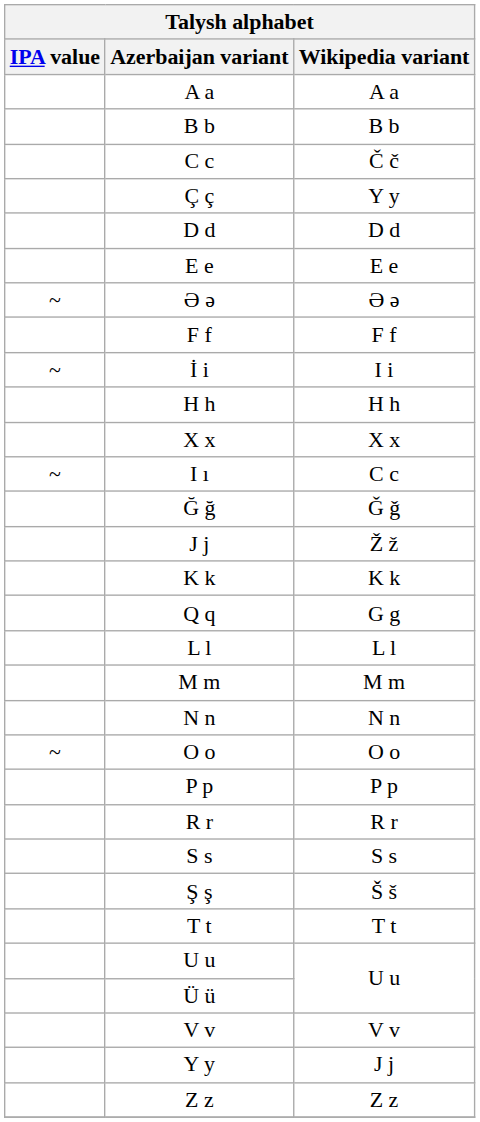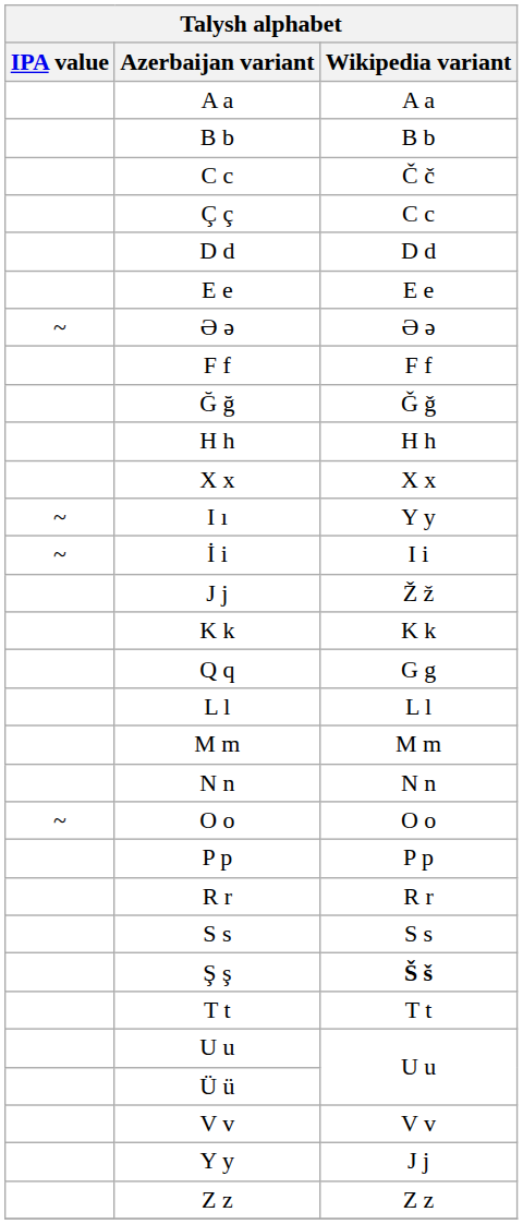Ç ç | Wikipedia variant: Y y -> C c
rows swapped: Ğ ğ <-> İ i
I ı | Wikipedia variant: C c -> Y y
Ş ş | Wikipedia variant: normal -> bold
